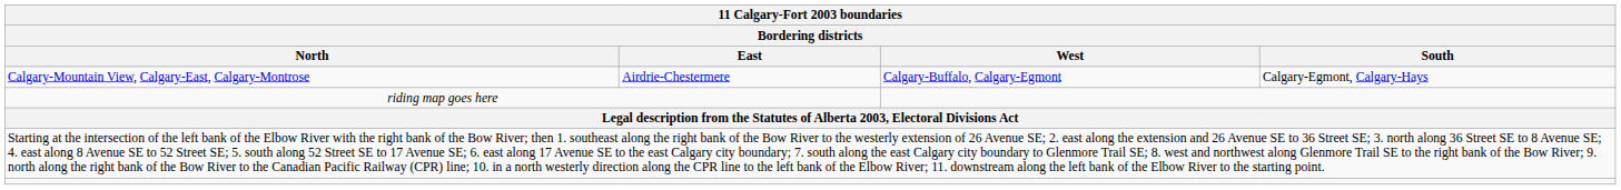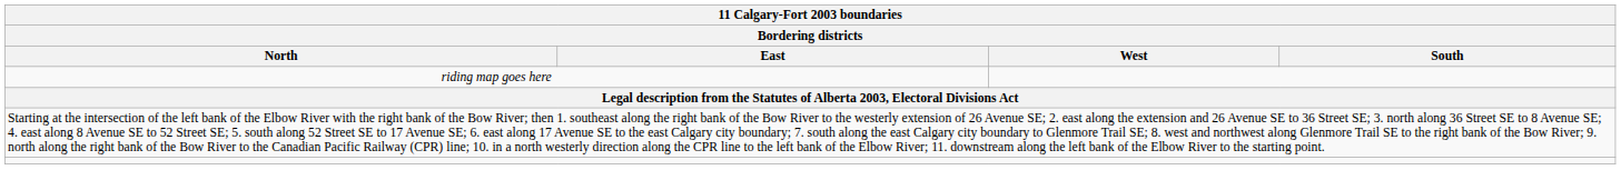- row: Calgary-Mountain View, Calgary-East, Calgary-Montrose | Airdrie-Chestermere | Calgary-Buffalo, Calgary-Egmont | Calgary-Egmont, Calgary-Hays
